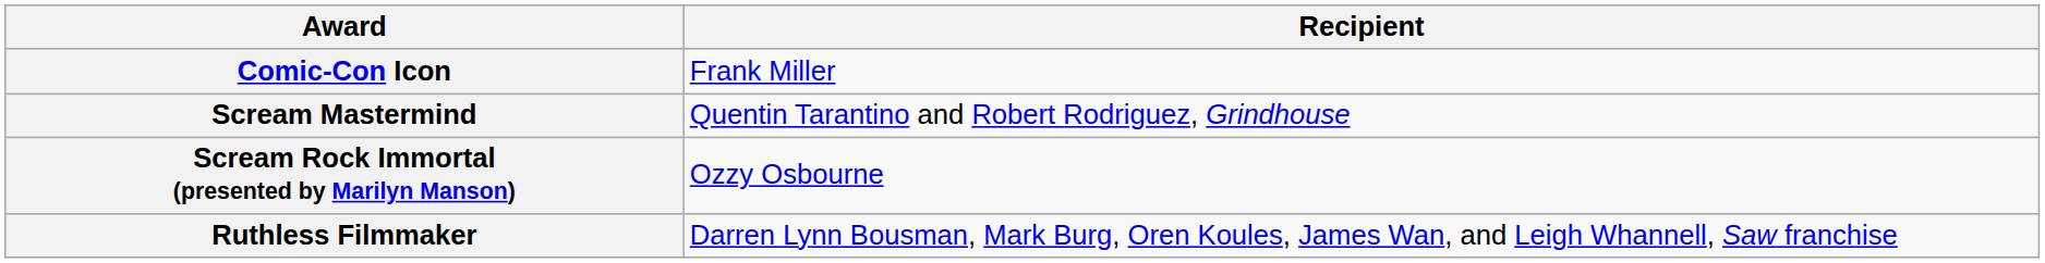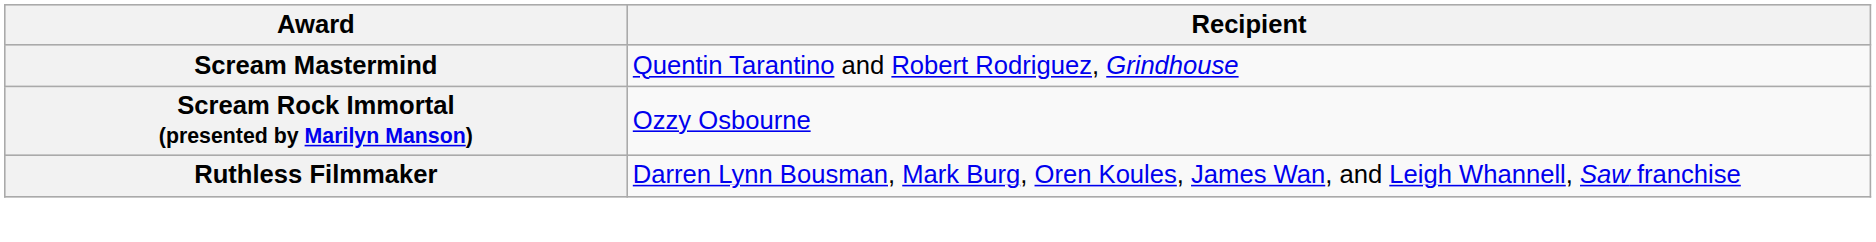- row: Comic-Con Icon | Frank Miller
